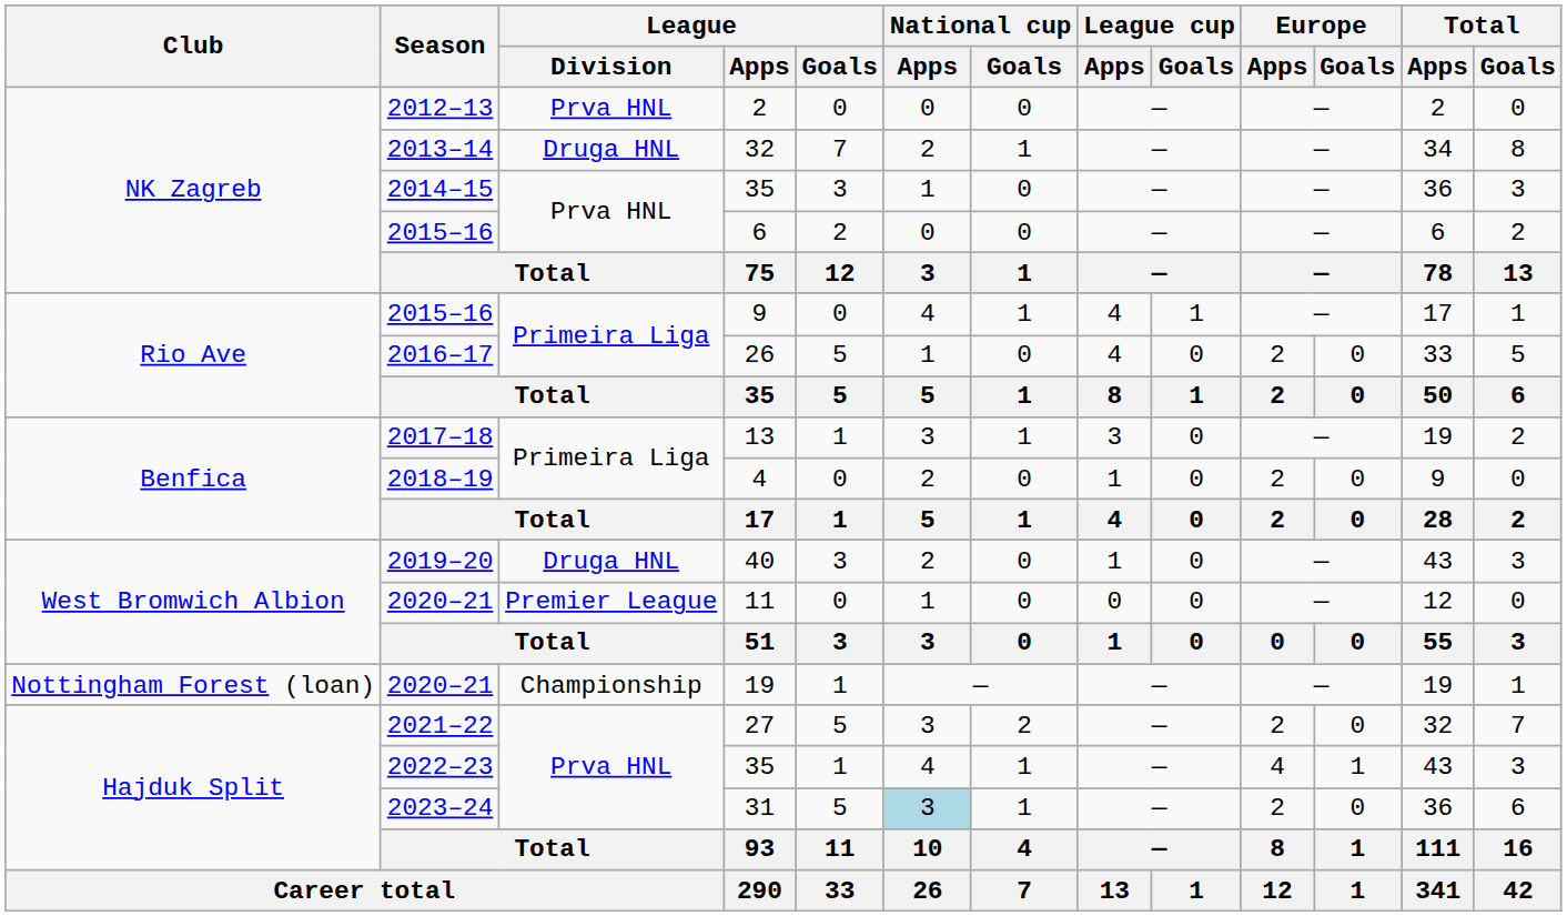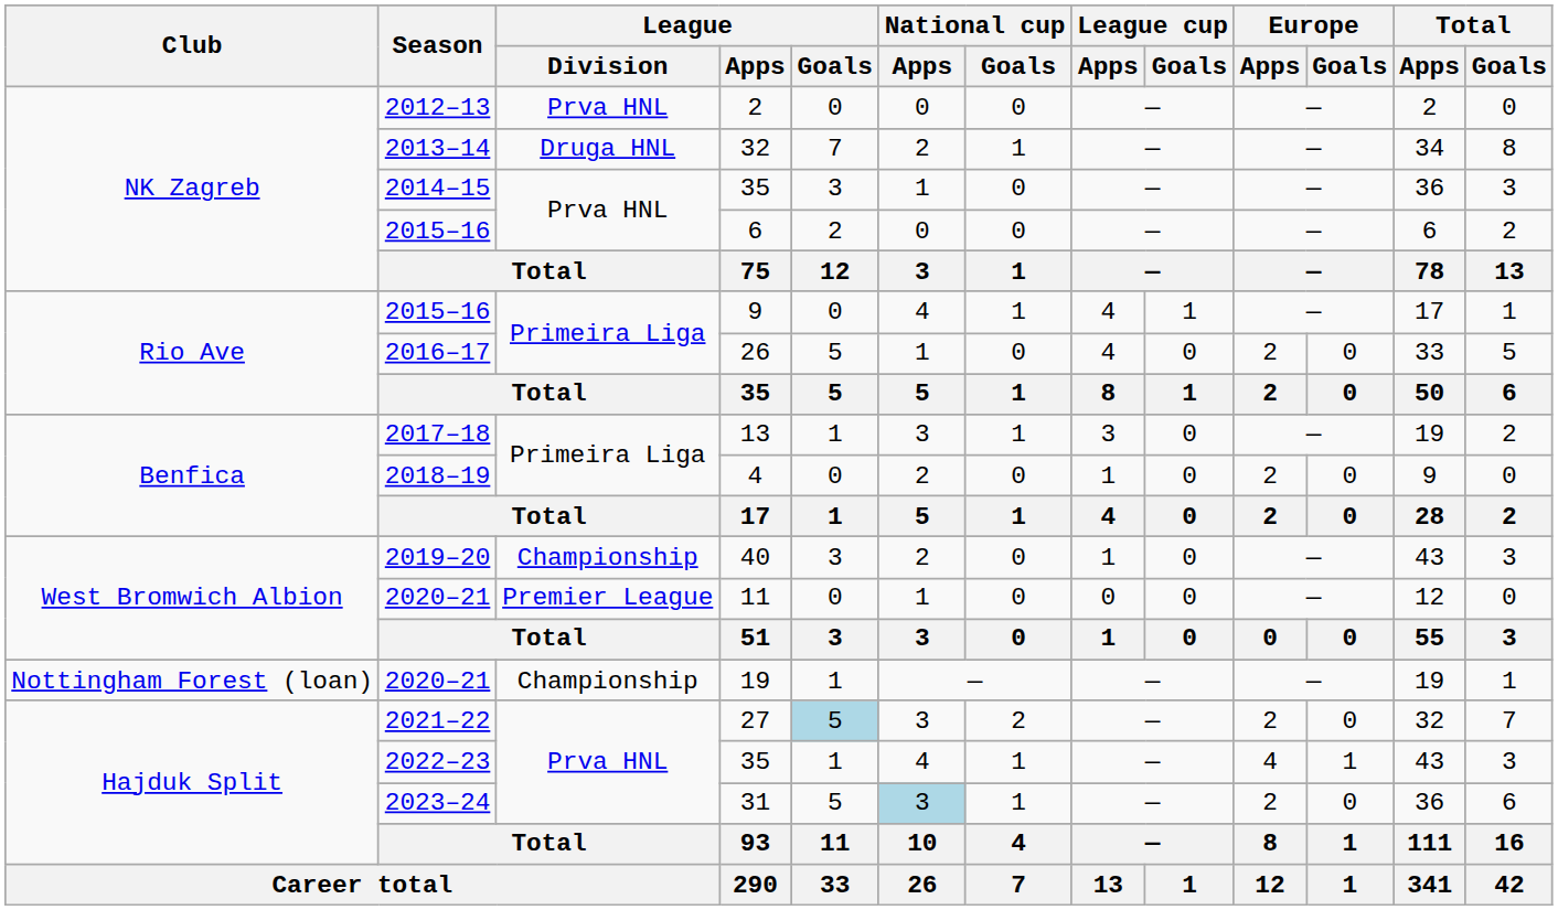40 | League / Division: Druga HNL -> Championship
27 | League / Goals: no background -> lightblue background
